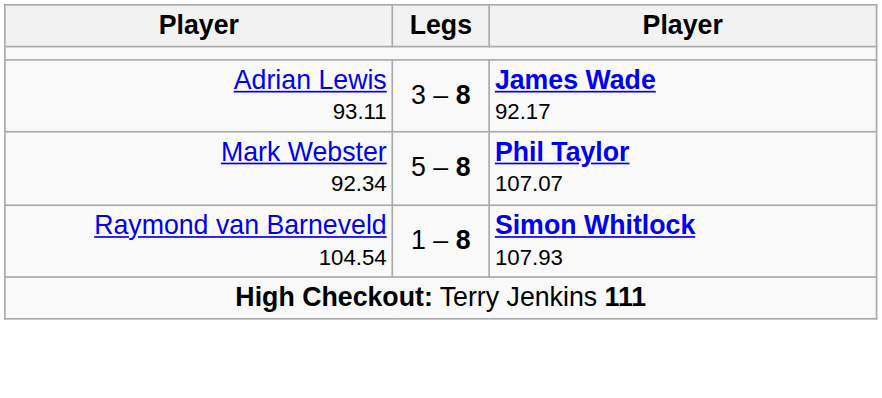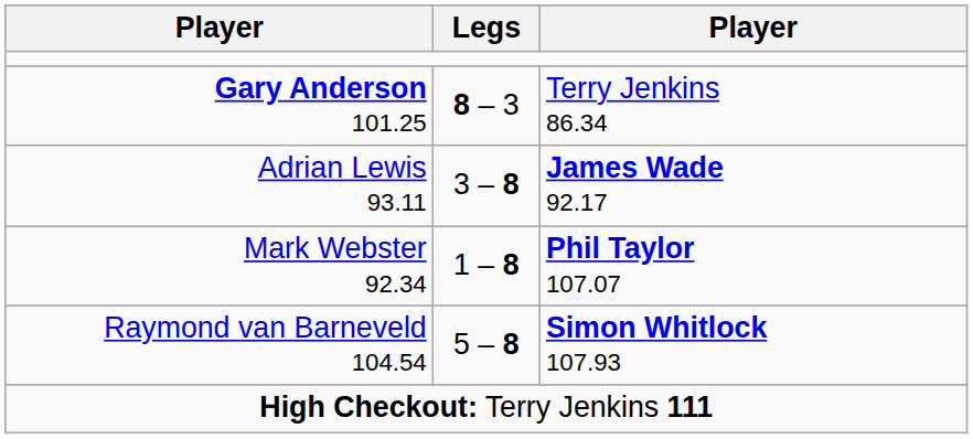+ row: Gary Anderson 101.25 | 8 – 3 | Terry Jenkins 86.34
Mark Webster 92.34 | Legs: 5 – 8 -> 1 – 8
Raymond van Barneveld 104.54 | Legs: 1 – 8 -> 5 – 8
